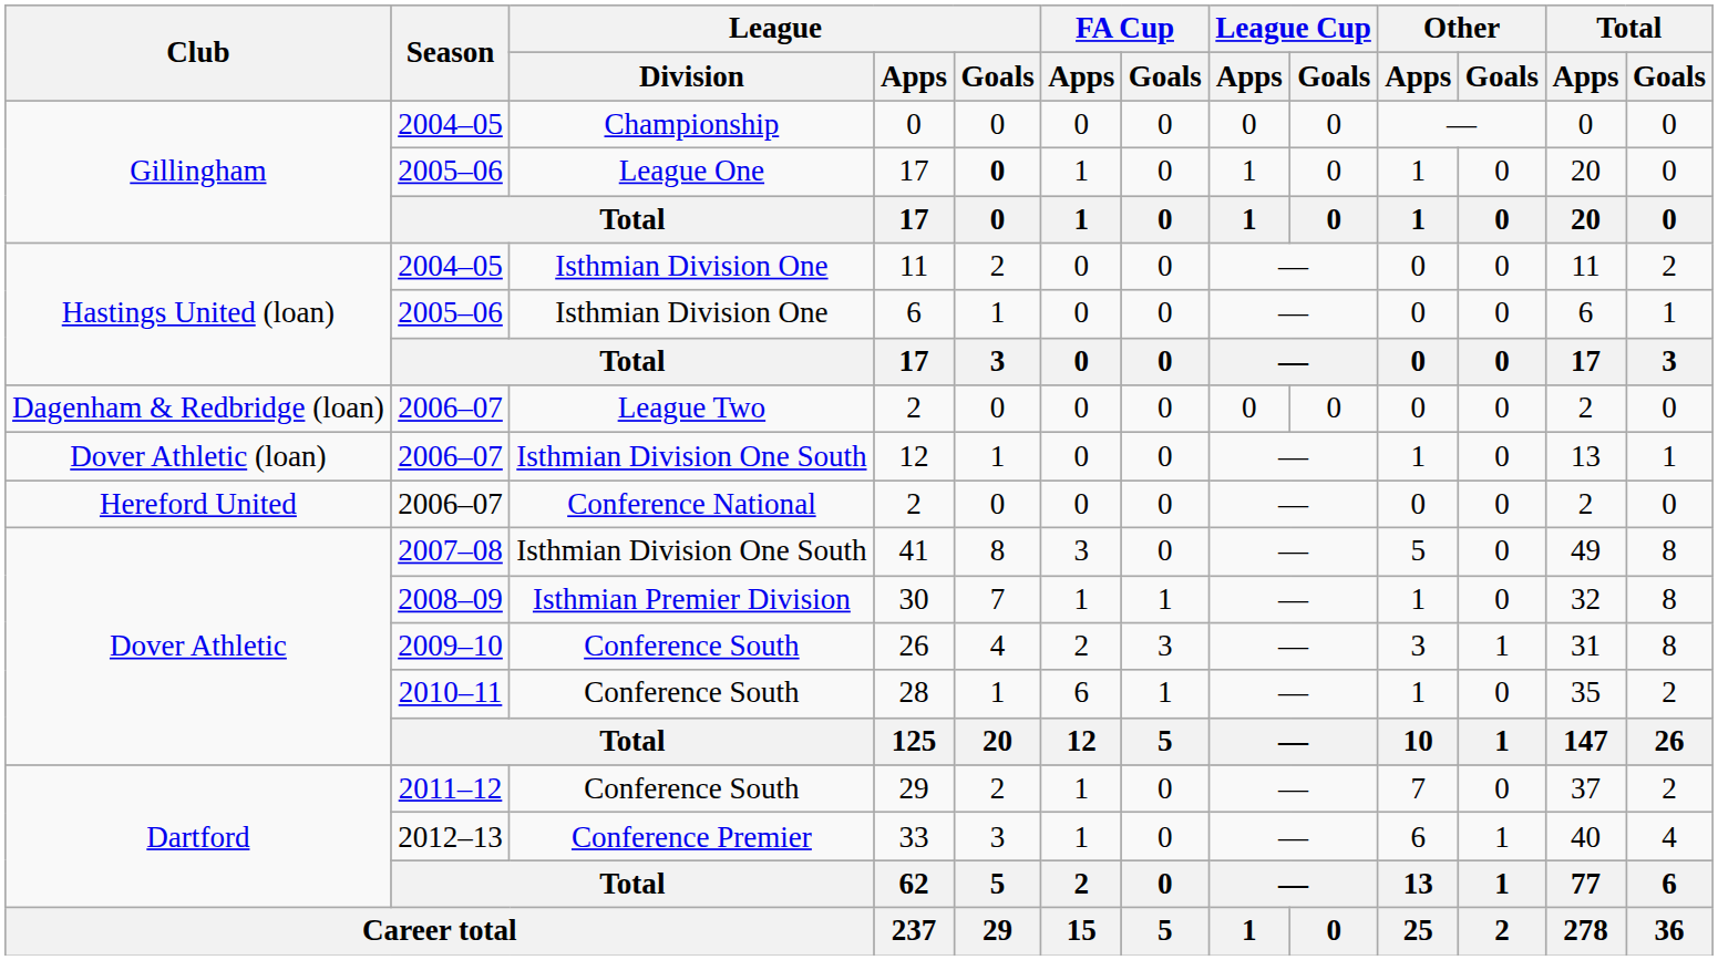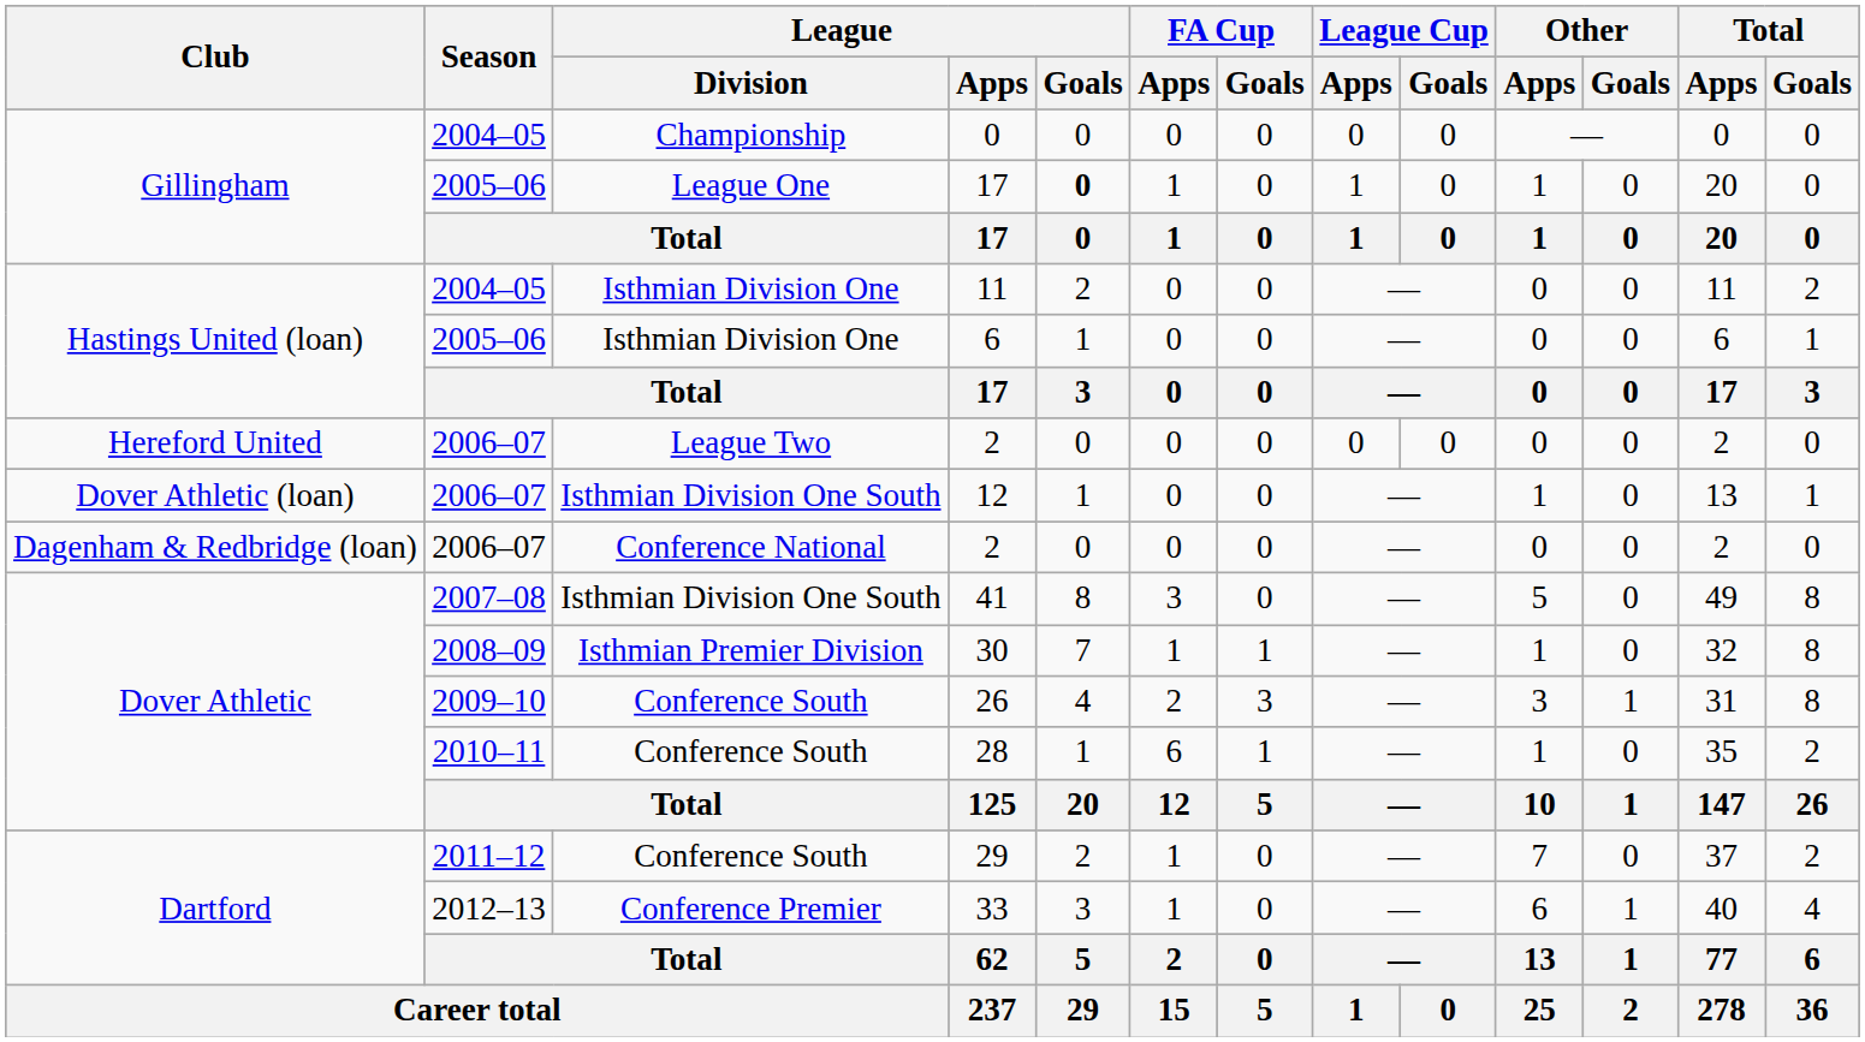League Two / 2 | Club: Dagenham & Redbridge (loan) -> Hereford United
Conference National / 2 | Club: Hereford United -> Dagenham & Redbridge (loan)
